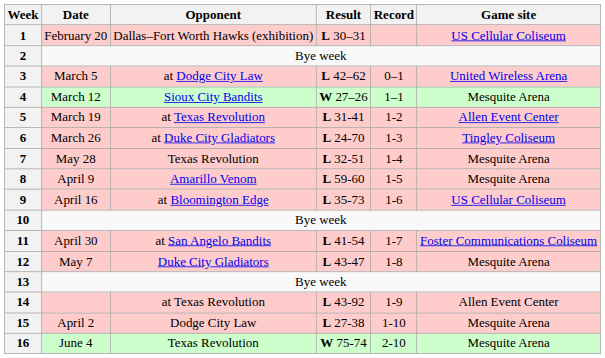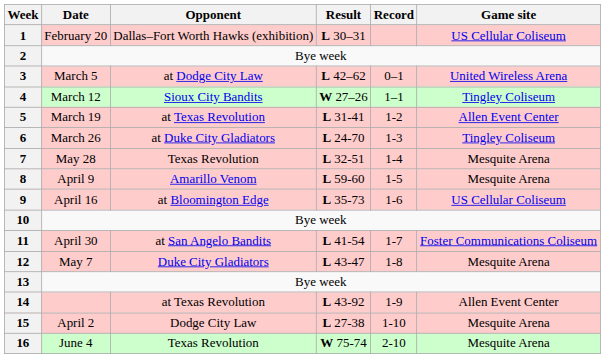4 | Game site: Mesquite Arena -> Tingley Coliseum
